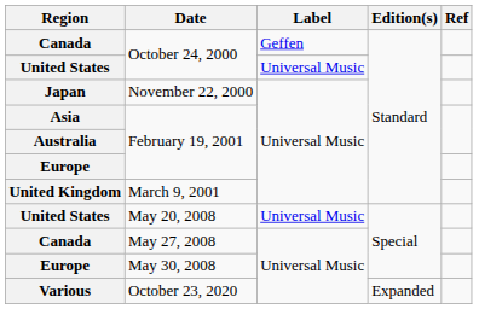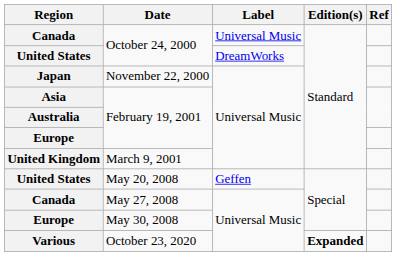Canada / October 24, 2000 | Label: Geffen -> Universal Music
United States / October 24, 2000 | Label: Universal Music -> DreamWorks
May 20, 2008 | Label: Universal Music -> Geffen
October 23, 2020 | Edition(s): normal -> bold
